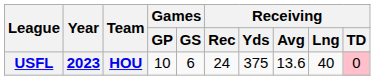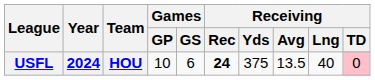USFL | Year: 2023 -> 2024
USFL | Receiving / Rec: normal -> bold
USFL | Receiving / Avg: 13.6 -> 13.5
